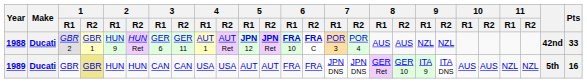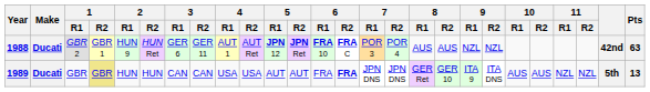1988 | Pts: 33 -> 63
1989 | 6 / R2: normal -> bold
1989 | Pts: 16 -> 13
